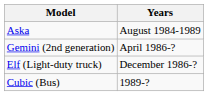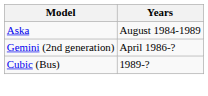- row: Elf (Light-duty truck) | December 1986-?
